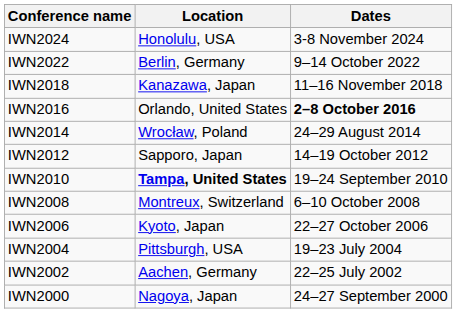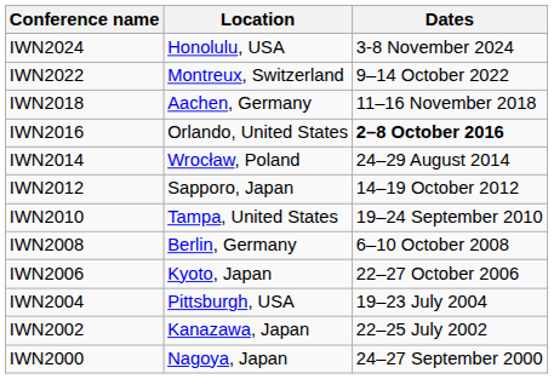IWN2022 | Location: Berlin, Germany -> Montreux, Switzerland
IWN2018 | Location: Kanazawa, Japan -> Aachen, Germany
IWN2010 | Location: bold -> normal
IWN2008 | Location: Montreux, Switzerland -> Berlin, Germany
IWN2002 | Location: Aachen, Germany -> Kanazawa, Japan
